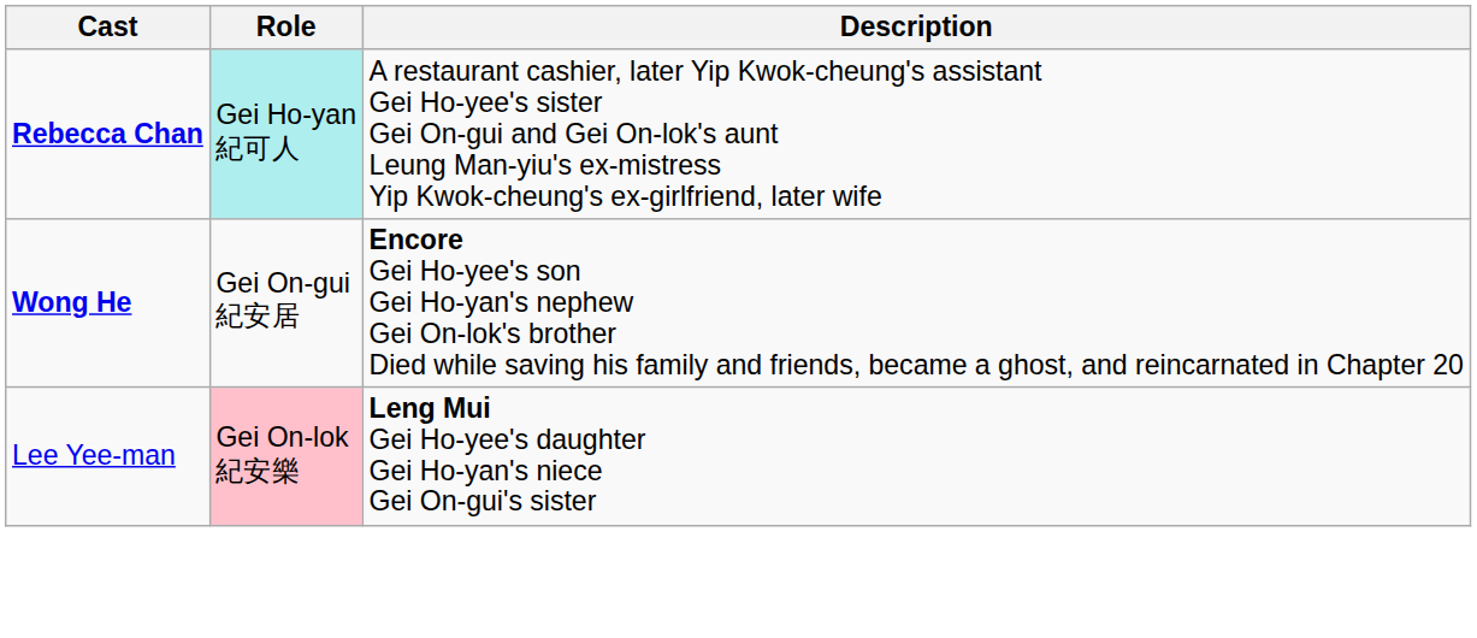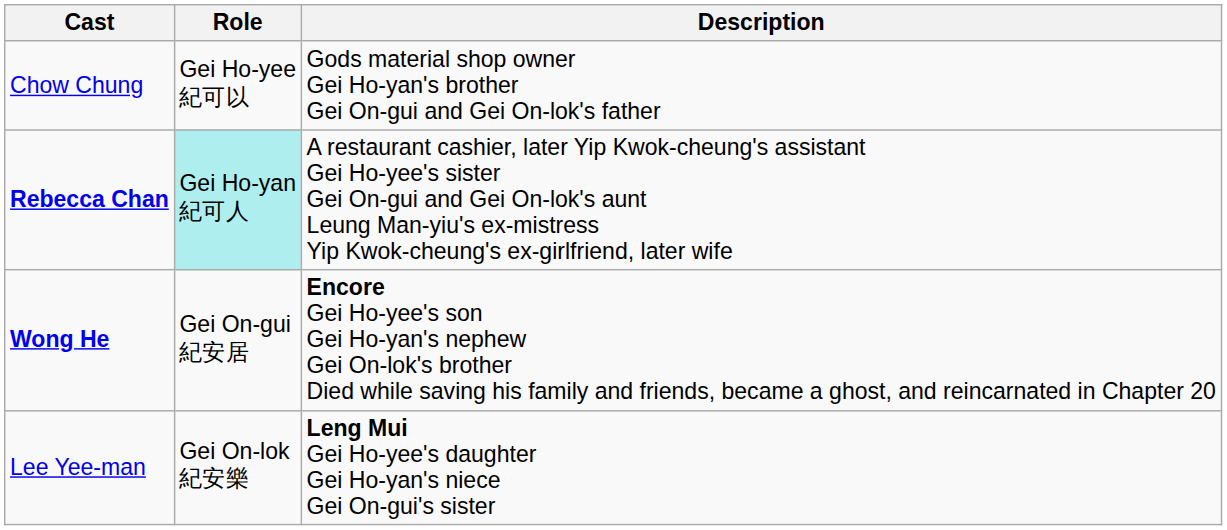+ row: Chow Chung | Gei Ho-yee 紀可以 | Gods material shop owner Gei Ho-yan's brother Gei On-gui and Gei On-lok's father
Lee Yee-man | Role: pink background -> no background
